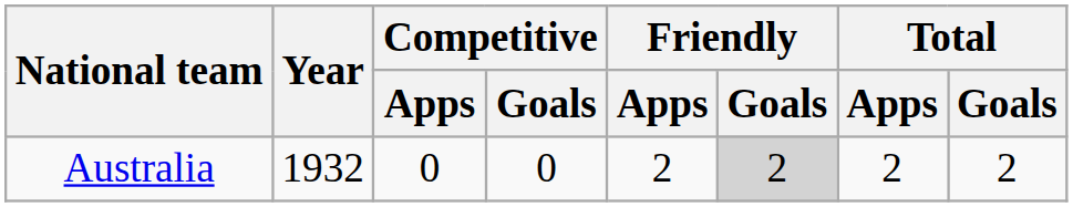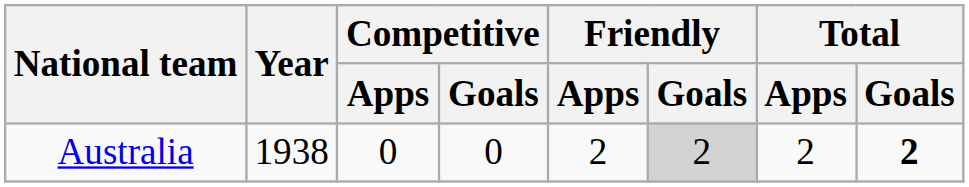Australia | Year: 1932 -> 1938
Australia | Total / Goals: normal -> bold
